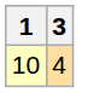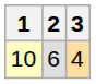+ column: 2 | 6
